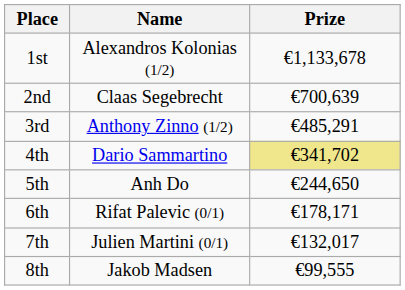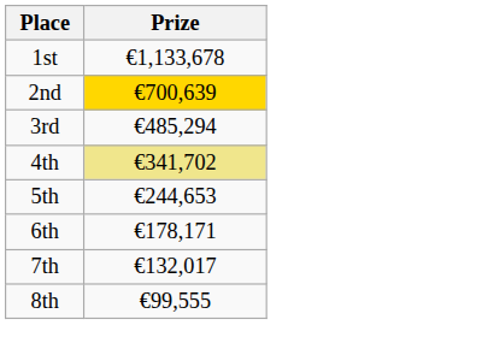- column: Name | Alexandros Kolonias (1/2) | Claas Segebrecht | Anthony Zinno (1/2) | Dario Sammartino | Anh Do | Rifat Palevic (0/1) | Julien Martini (0/1) | Jakob Madsen
2nd | Prize: no background -> gold background
3rd | Prize: €485,291 -> €485,294
5th | Prize: €244,650 -> €244,653
